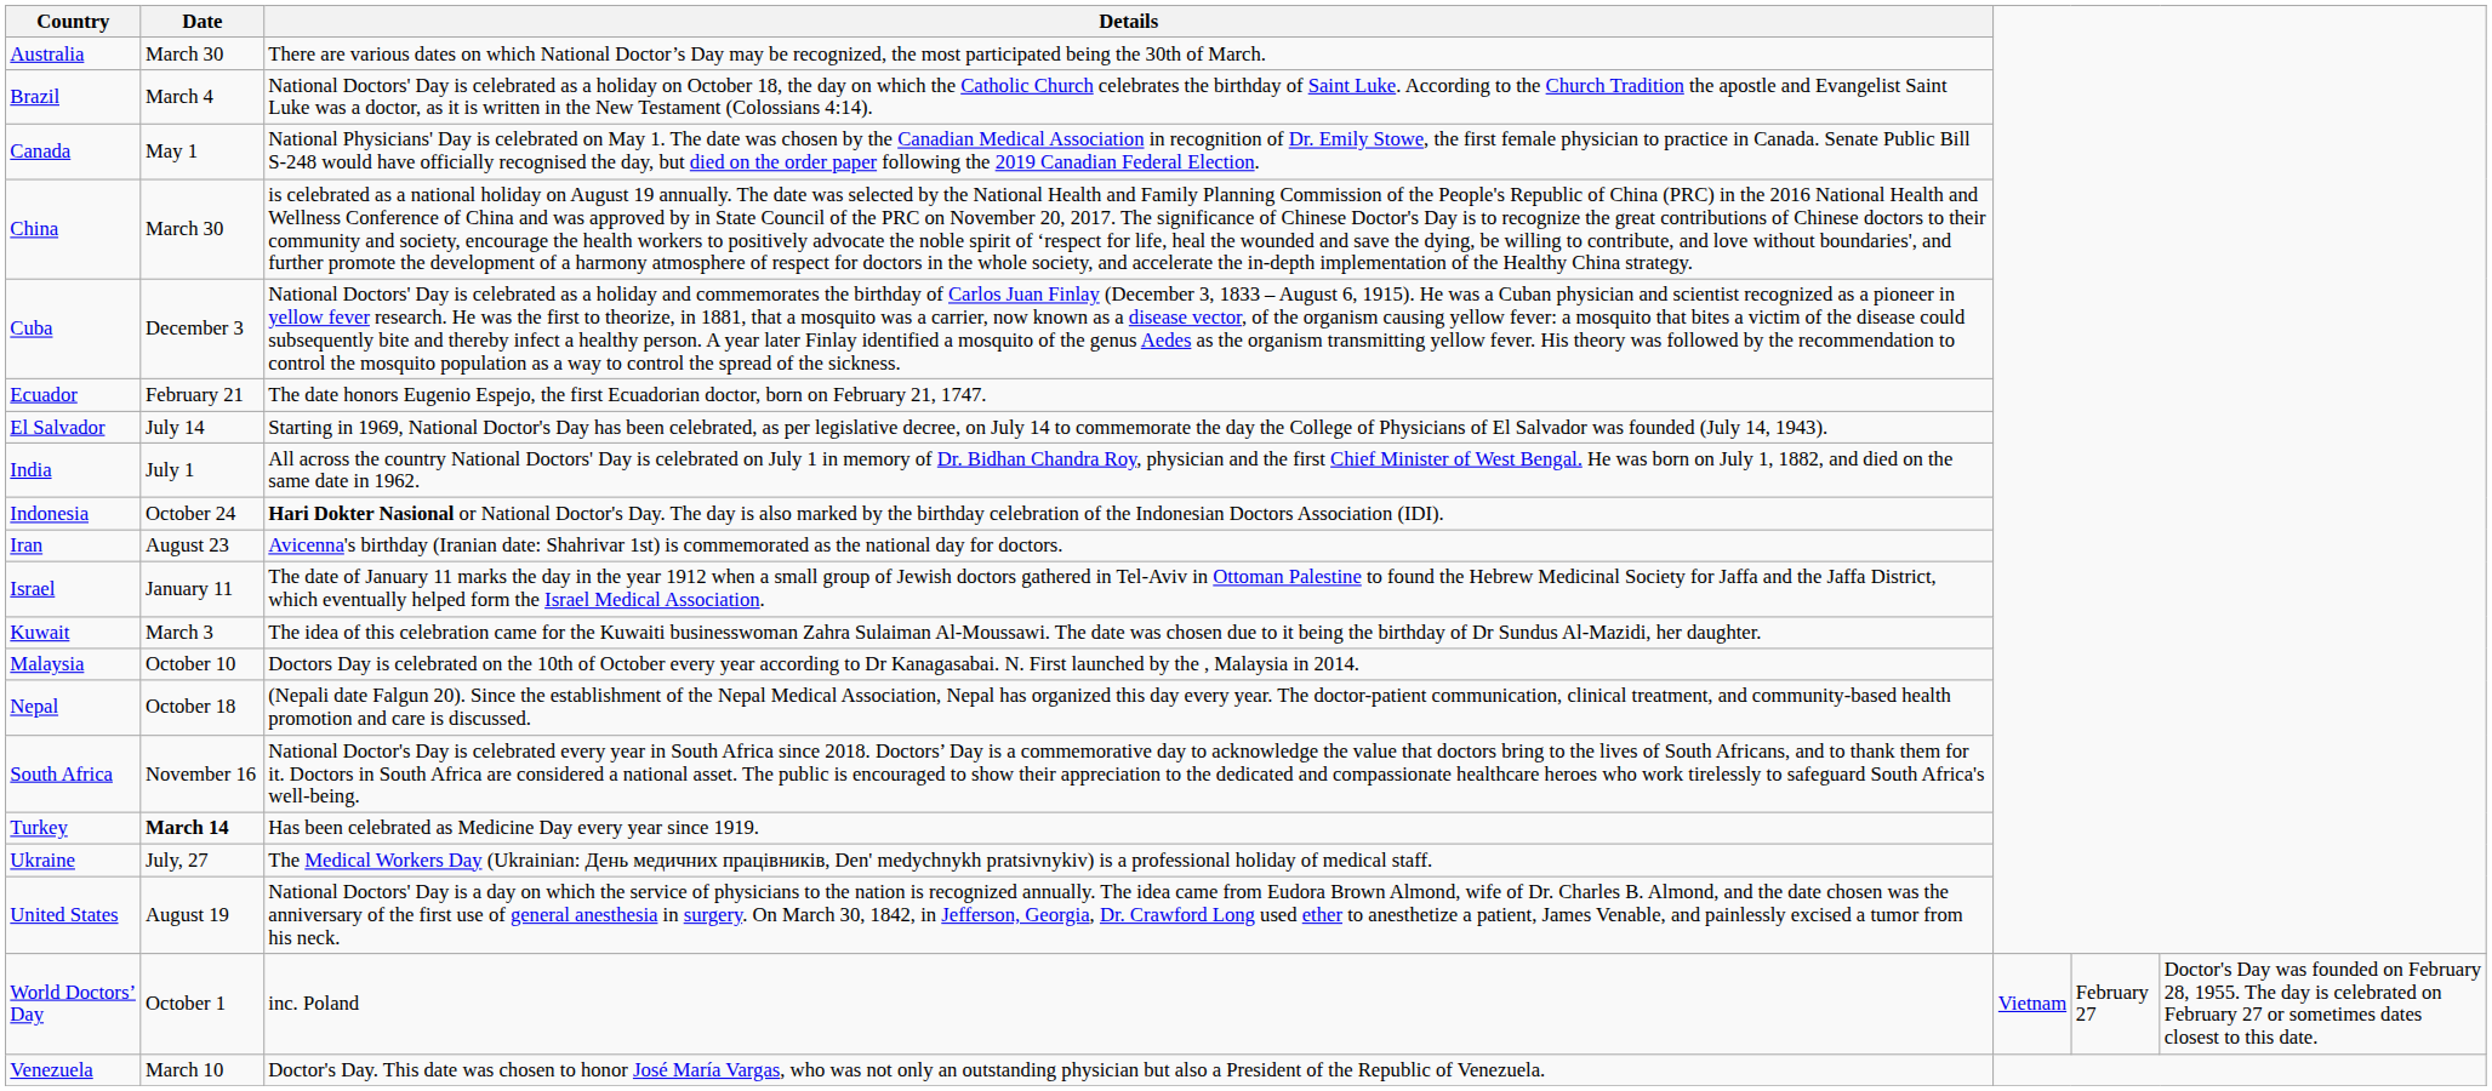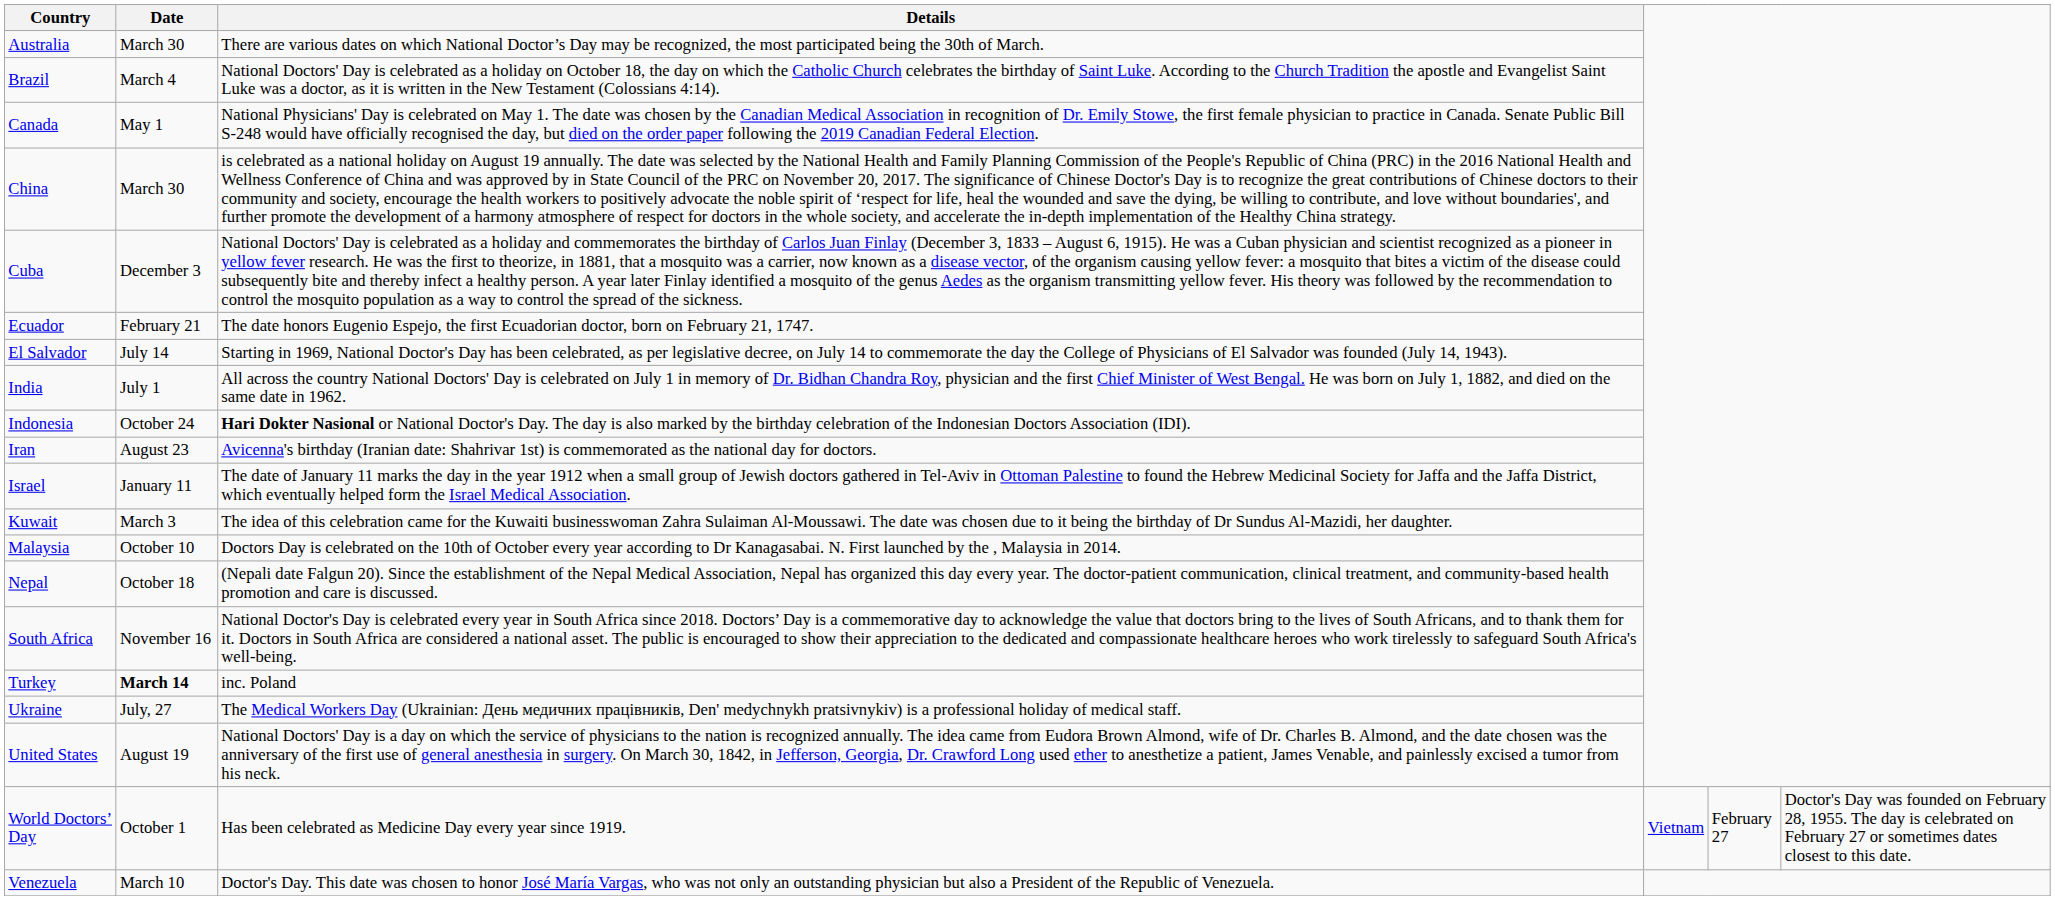Turkey | Details: Has been celebrated as Medicine Day every year since 1919. -> inc. Poland
World Doctors’ Day | Details: inc. Poland -> Has been celebrated as Medicine Day every year since 1919.
